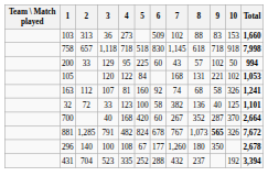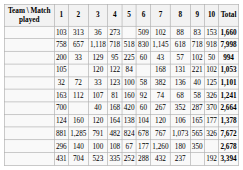rows swapped: 163 <-> 32
+ row: 124 | 160 | 120 | 164 | 138 | 104 | 120 | 106 | 165 | 177 | 1,378
881 | 9: bold -> normal
